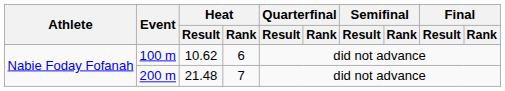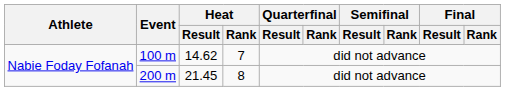100 m | Heat / Result: 10.62 -> 14.62
100 m | Heat / Rank: 6 -> 7
200 m | Heat / Result: 21.48 -> 21.45
200 m | Heat / Rank: 7 -> 8
